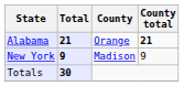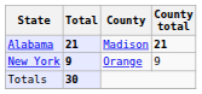Alabama | County: Orange -> Madison
New York | County: Madison -> Orange
